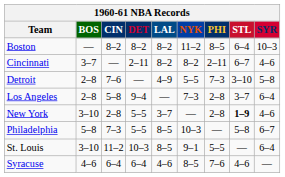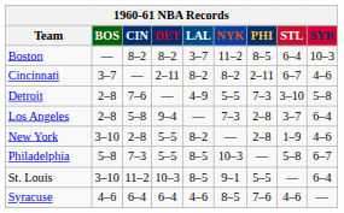Boston | LAL: 8–2 -> 3–7
New York | LAL: 3–7 -> 8–2
New York | STL: bold -> normal
